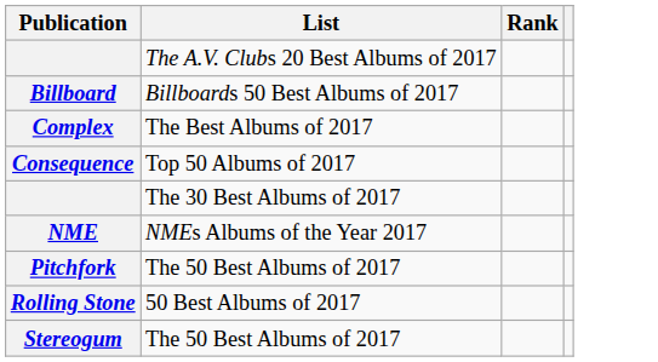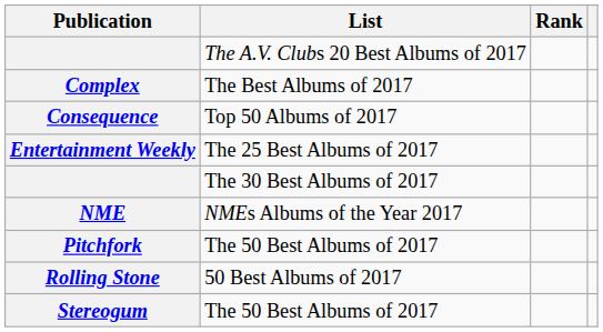- row: Billboard | Billboards 50 Best Albums of 2017
+ row: Entertainment Weekly | The 25 Best Albums of 2017
